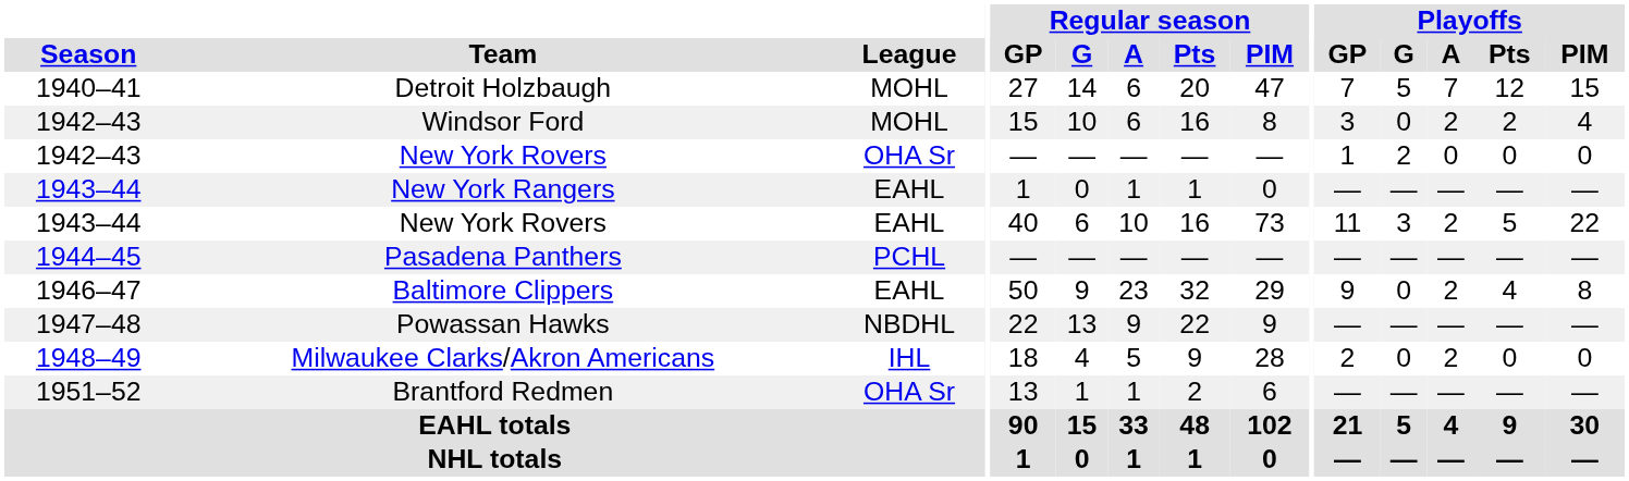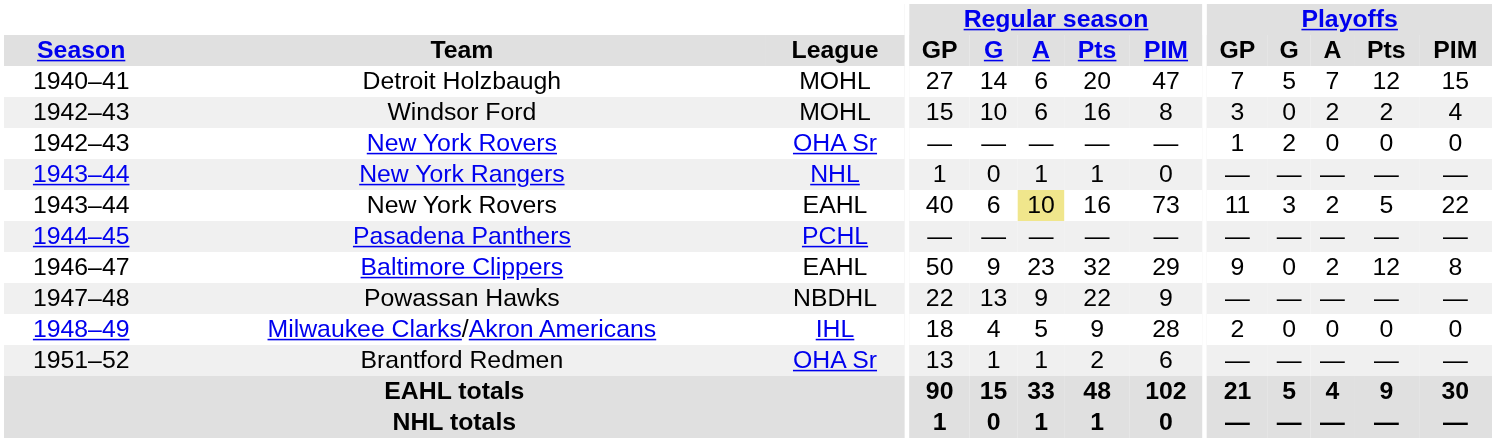New York Rangers | League: EAHL -> NHL
1943–44 / New York Rovers | Regular season / A: no background -> khaki background
Baltimore Clippers | Playoffs / Pts: 4 -> 12
Milwaukee Clarks/Akron Americans | Playoffs / A: 2 -> 0
